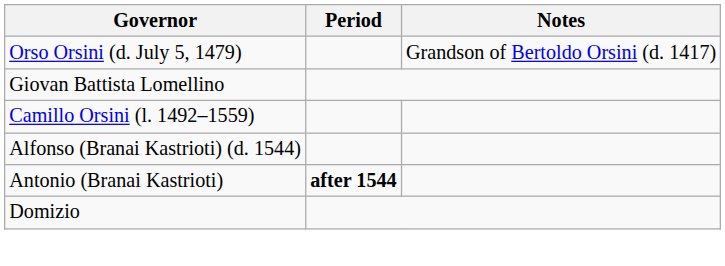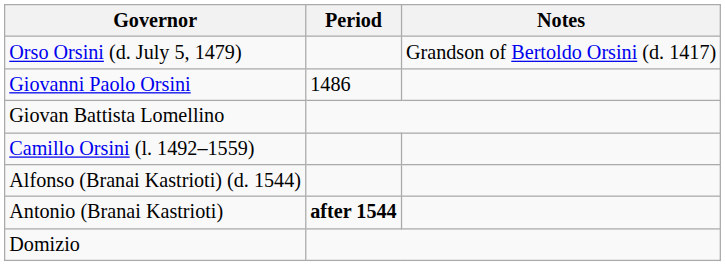+ row: Giovanni Paolo Orsini | 1486
